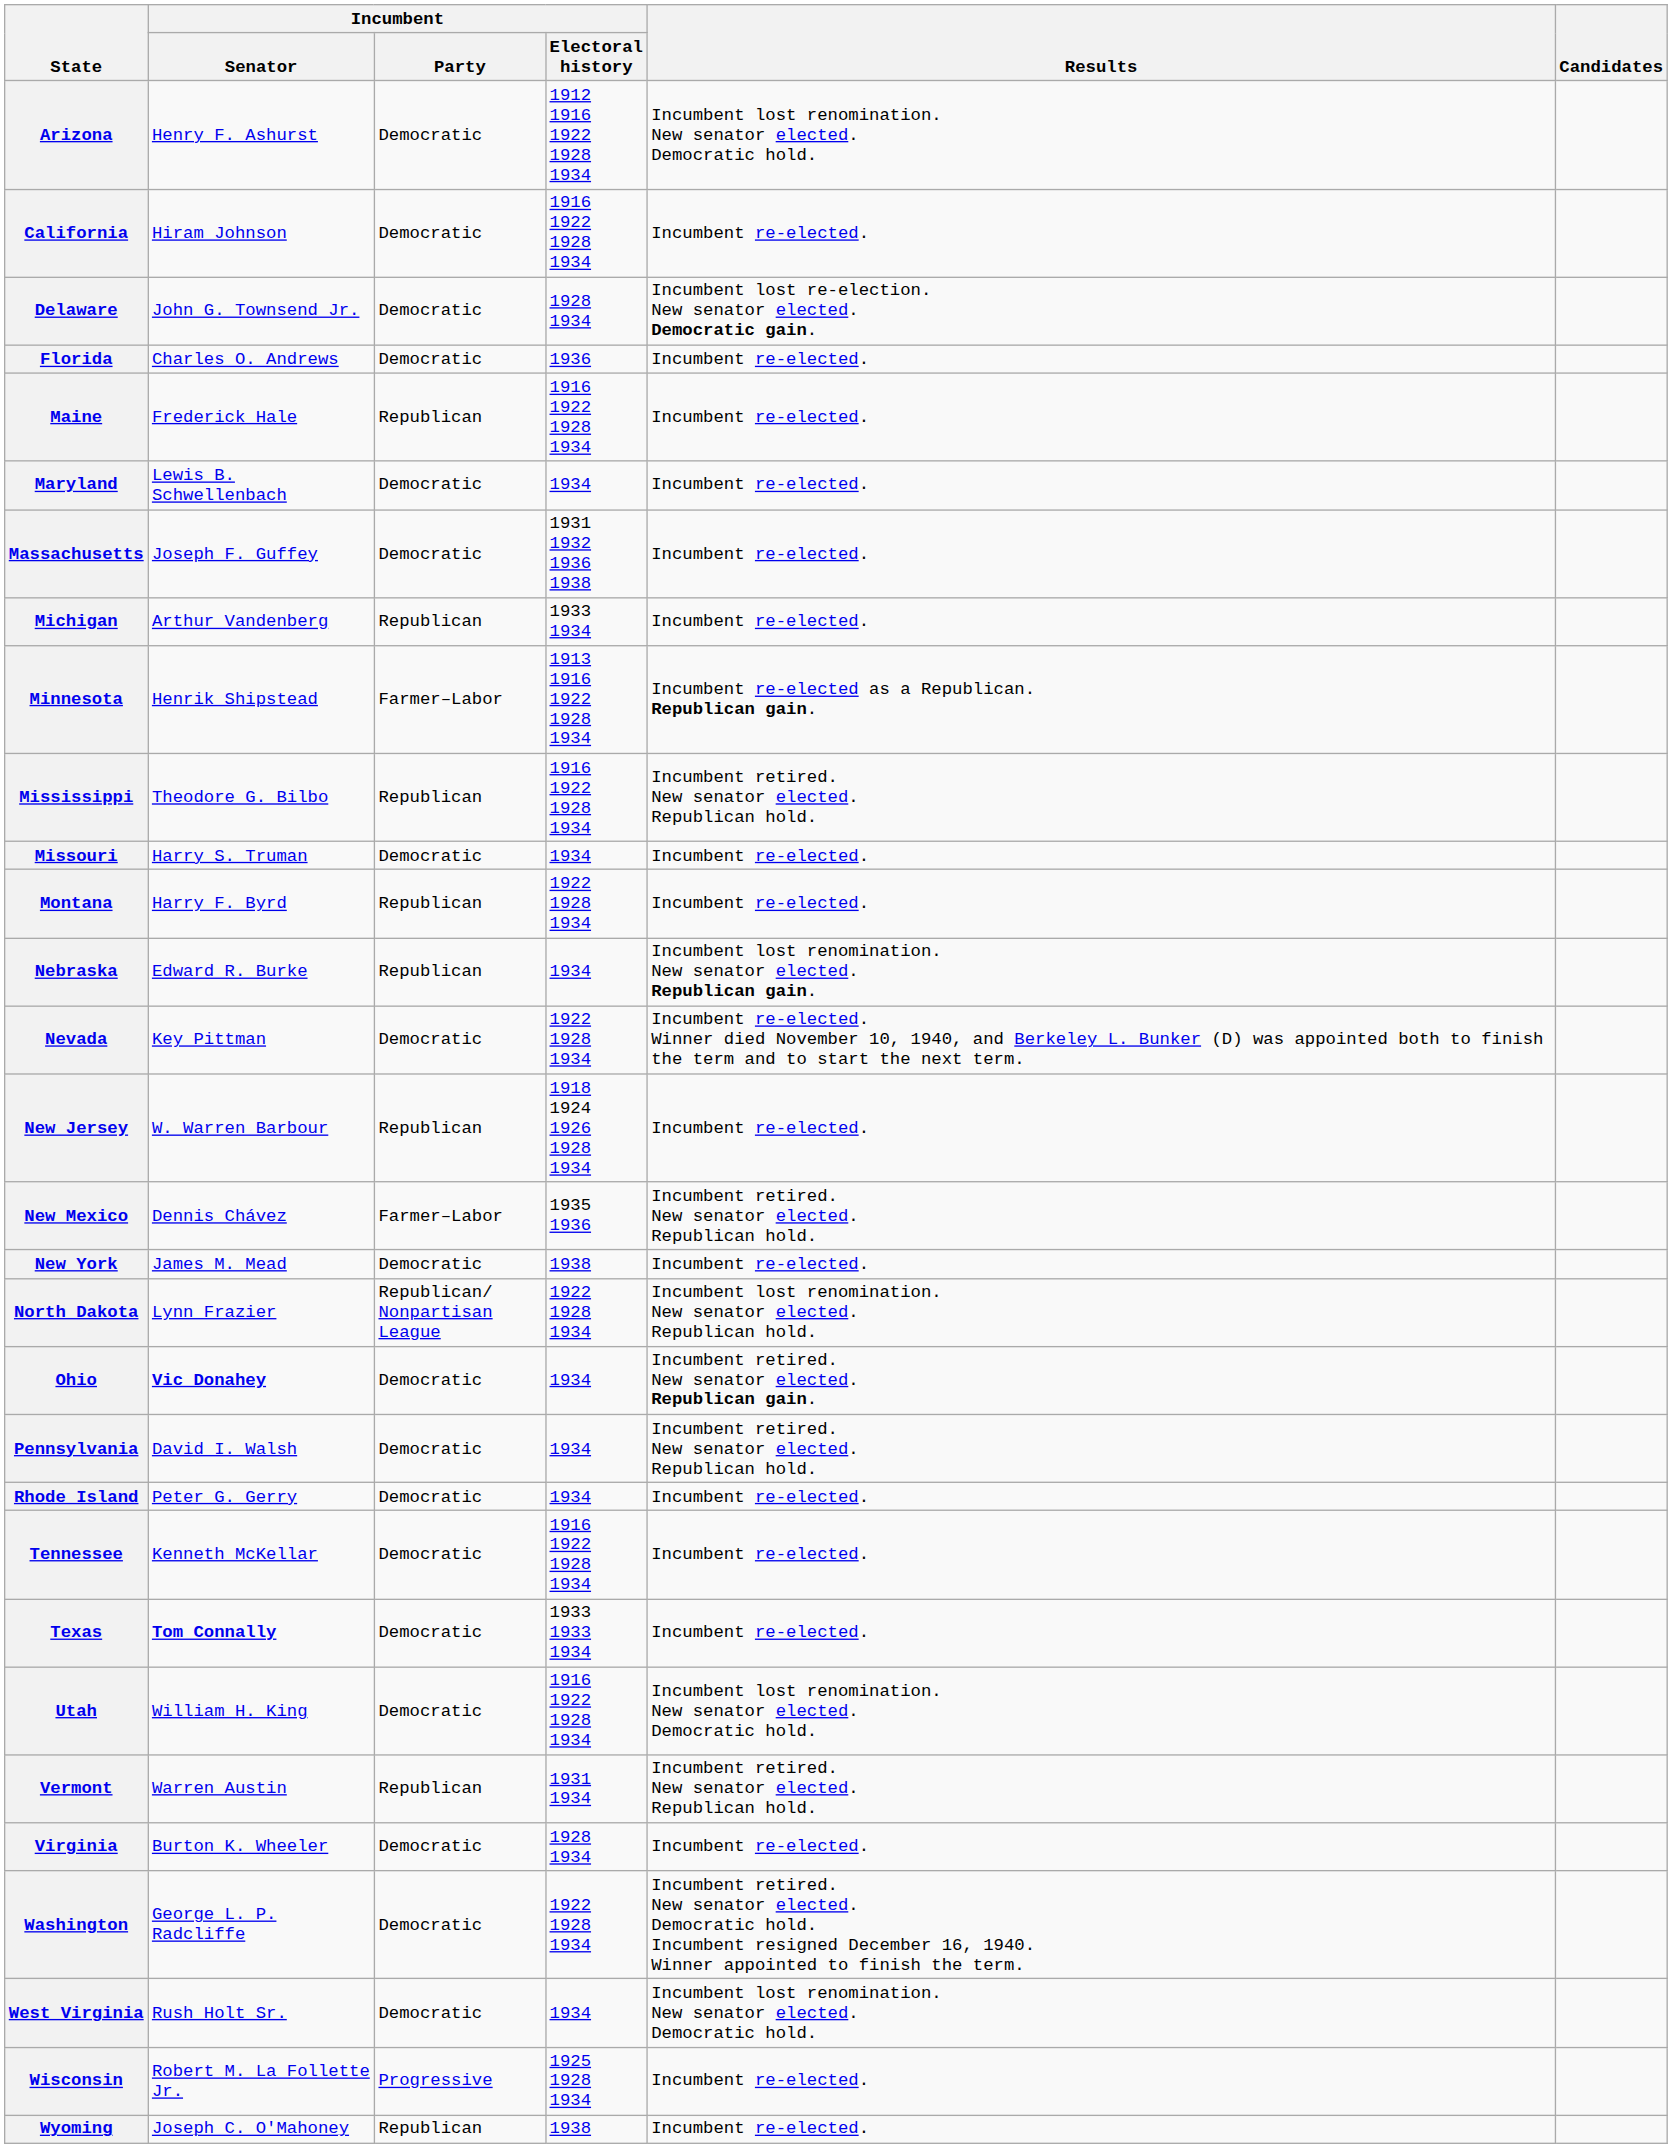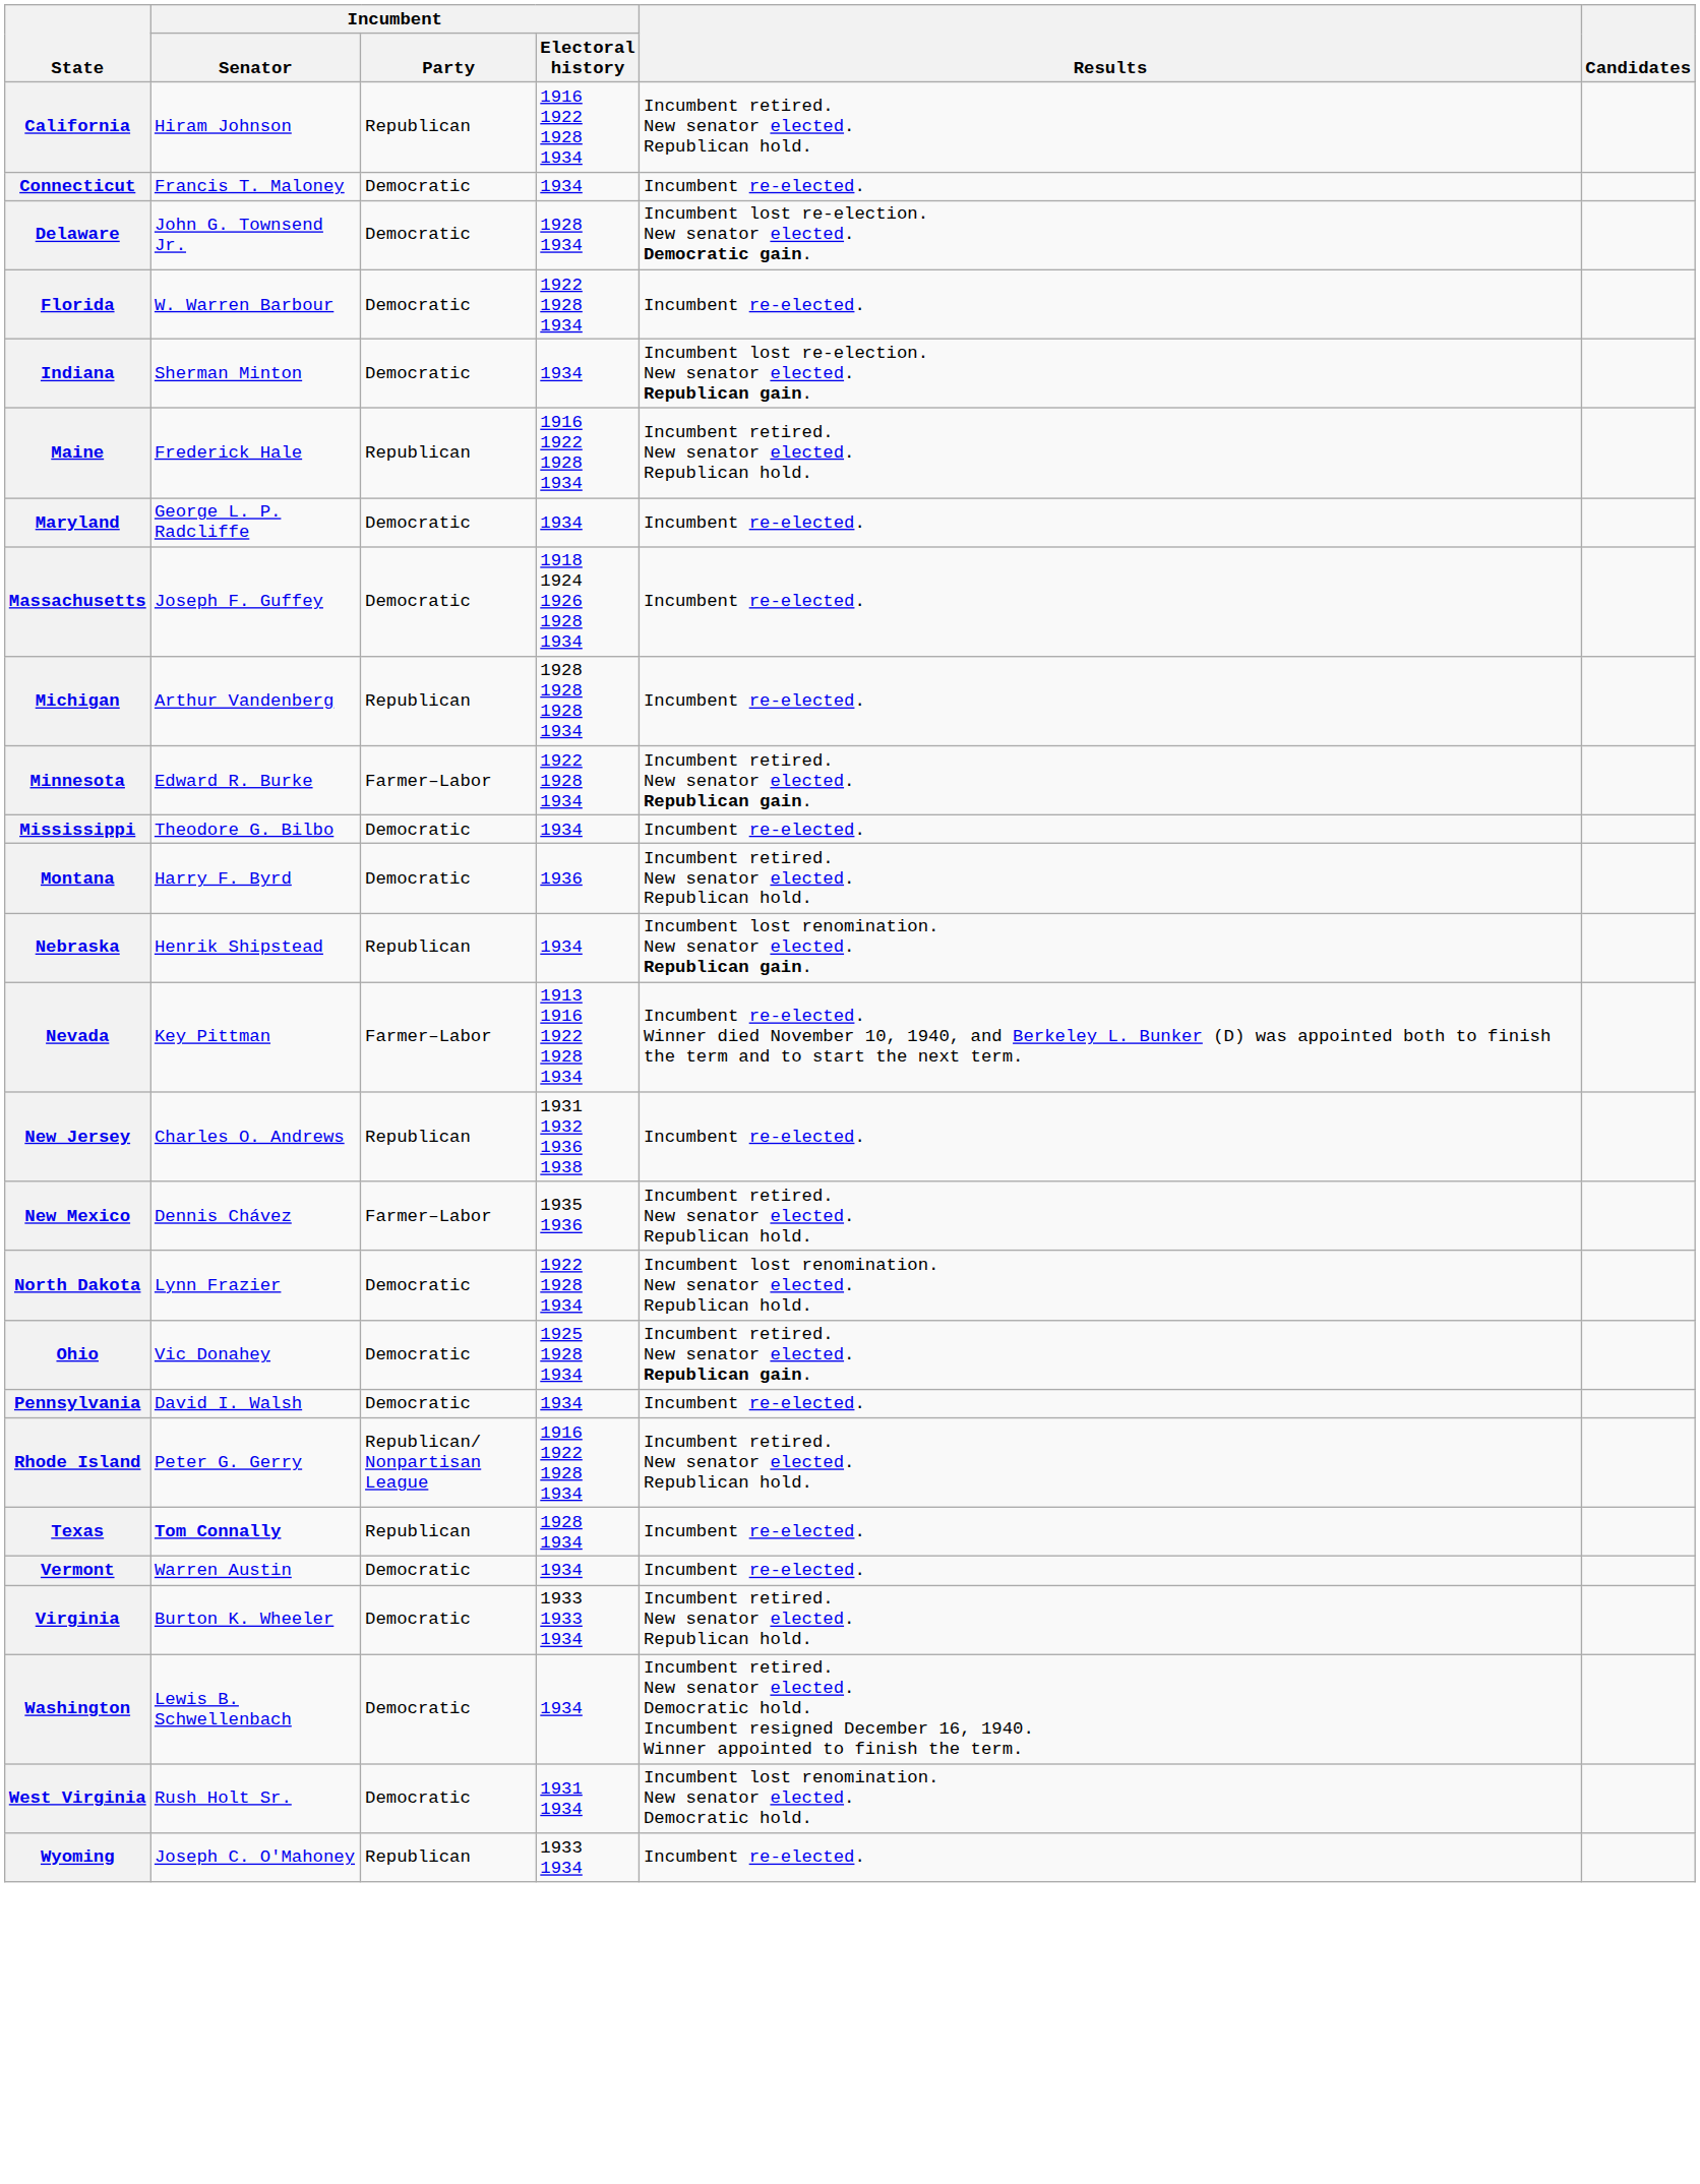- row: Arizona | Henry F. Ashurst | Democratic | 1912 1916 1922 1928 1934 | Incumbent lost renomination. New senator elected. Democratic hold.
California | Incumbent / Party: Democratic -> Republican
California | Results: Incumbent re-elected. -> Incumbent retired. New senator elected. Republican hold.
+ row: Connecticut | Francis T. Maloney | Democratic | 1934 | Incumbent re-elected.
Florida | Incumbent / Senator: Charles O. Andrews -> W. Warren Barbour
Florida | Incumbent / Electoral history: 1936 -> 1922 1928 1934
+ row: Indiana | Sherman Minton | Democratic | 1934 | Incumbent lost re-election. New senator elected. Republican gain.
Maine | Results: Incumbent re-elected. -> Incumbent retired. New senator elected. Republican hold.
Maryland | Incumbent / Senator: Lewis B. Schwellenbach -> George L. P. Radcliffe
Massachusetts | Incumbent / Electoral history: 1931 1932 1936 1938 -> 1918 1924 1926 1928 1934
Michigan | Incumbent / Electoral history: 1933 1934 -> 1928 1928 1928 1934
Minnesota | Incumbent / Senator: Henrik Shipstead -> Edward R. Burke
Minnesota | Incumbent / Electoral history: 1913 1916 1922 1928 1934 -> 1922 1928 1934
Minnesota | Results: Incumbent re-elected as a Republican. Republican gain. -> Incumbent retired. New senator elected. Republican gain.
Mississippi | Incumbent / Party: Republican -> Democratic
Mississippi | Incumbent / Electoral history: 1916 1922 1928 1934 -> 1934
Mississippi | Results: Incumbent retired. New senator elected. Republican hold. -> Incumbent re-elected.
- row: Missouri | Harry S. Truman | Democratic | 1934 | Incumbent re-elected.
Montana | Incumbent / Party: Republican -> Democratic
Montana | Incumbent / Electoral history: 1922 1928 1934 -> 1936
Montana | Results: Incumbent re-elected. -> Incumbent retired. New senator elected. Republican hold.
Nebraska | Incumbent / Senator: Edward R. Burke -> Henrik Shipstead
Nevada | Incumbent / Party: Democratic -> Farmer–Labor
Nevada | Incumbent / Electoral history: 1922 1928 1934 -> 1913 1916 1922 1928 1934
New Jersey | Incumbent / Senator: W. Warren Barbour -> Charles O. Andrews
New Jersey | Incumbent / Electoral history: 1918 1924 1926 1928 1934 -> 1931 1932 1936 1938
- row: New York | James M. Mead | Democratic | 1938 | Incumbent re-elected.
North Dakota | Incumbent / Party: Republican/ Nonpartisan League -> Democratic
Ohio | Incumbent / Senator: bold -> normal
Ohio | Incumbent / Electoral history: 1934 -> 1925 1928 1934
Pennsylvania | Results: Incumbent retired. New senator elected. Republican hold. -> Incumbent re-elected.
Rhode Island | Incumbent / Party: Democratic -> Republican/ Nonpartisan League
Rhode Island | Incumbent / Electoral history: 1934 -> 1916 1922 1928 1934
Rhode Island | Results: Incumbent re-elected. -> Incumbent retired. New senator elected. Republican hold.
- row: Tennessee | Kenneth McKellar | Democratic | 1916 1922 1928 1934 | Incumbent re-elected.
Texas | Incumbent / Party: Democratic -> Republican
Texas | Incumbent / Electoral history: 1933 1933 1934 -> 1928 1934
- row: Utah | William H. King | Democratic | 1916 1922 1928 1934 | Incumbent lost renomination. New senator elected. Democratic hold.
Vermont | Incumbent / Party: Republican -> Democratic
Vermont | Incumbent / Electoral history: 1931 1934 -> 1934
Vermont | Results: Incumbent retired. New senator elected. Republican hold. -> Incumbent re-elected.
Virginia | Incumbent / Electoral history: 1928 1934 -> 1933 1933 1934
Virginia | Results: Incumbent re-elected. -> Incumbent retired. New senator elected. Republican hold.
Washington | Incumbent / Senator: George L. P. Radcliffe -> Lewis B. Schwellenbach
Washington | Incumbent / Electoral history: 1922 1928 1934 -> 1934
West Virginia | Incumbent / Electoral history: 1934 -> 1931 1934
- row: Wisconsin | Robert M. La Follette Jr. | Progressive | 1925 1928 1934 | Incumbent re-elected.
Wyoming | Incumbent / Electoral history: 1938 -> 1933 1934
